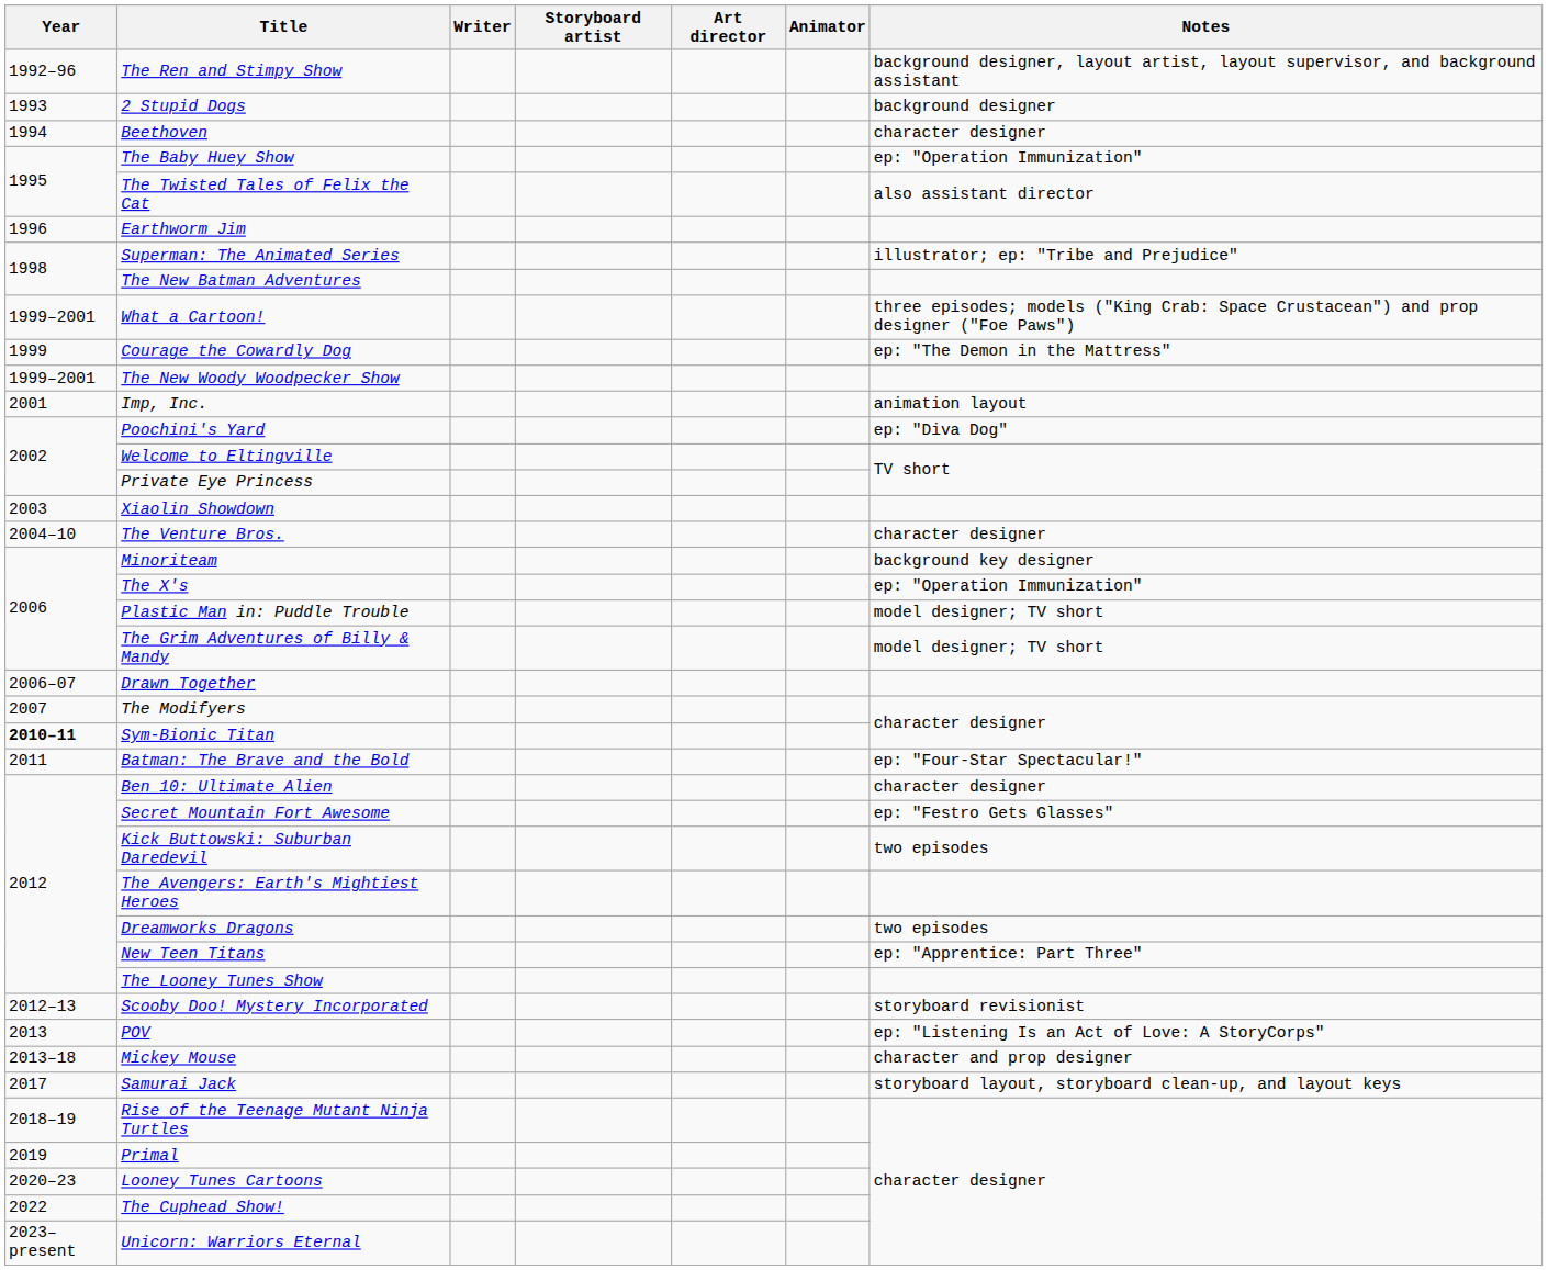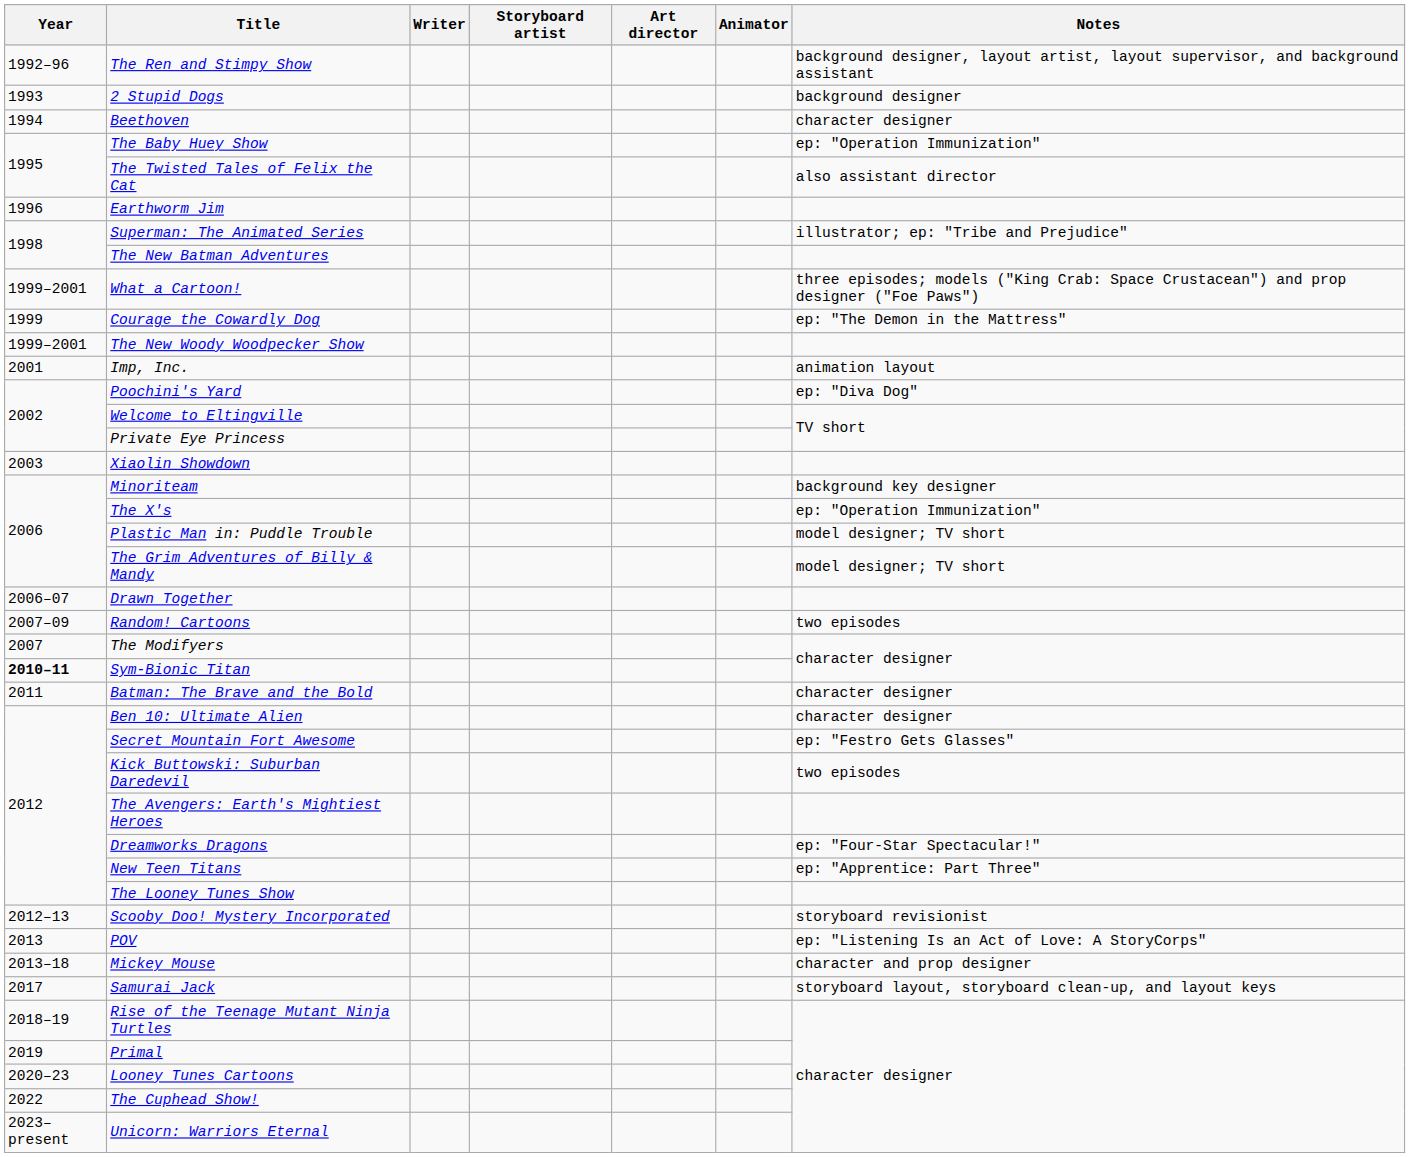- row: 2004–10 | The Venture Bros. | character designer
+ row: 2007–09 | Random! Cartoons | two episodes
Batman: The Brave and the Bold | Notes: ep: "Four-Star Spectacular!" -> character designer
Dreamworks Dragons | Notes: two episodes -> ep: "Four-Star Spectacular!"
